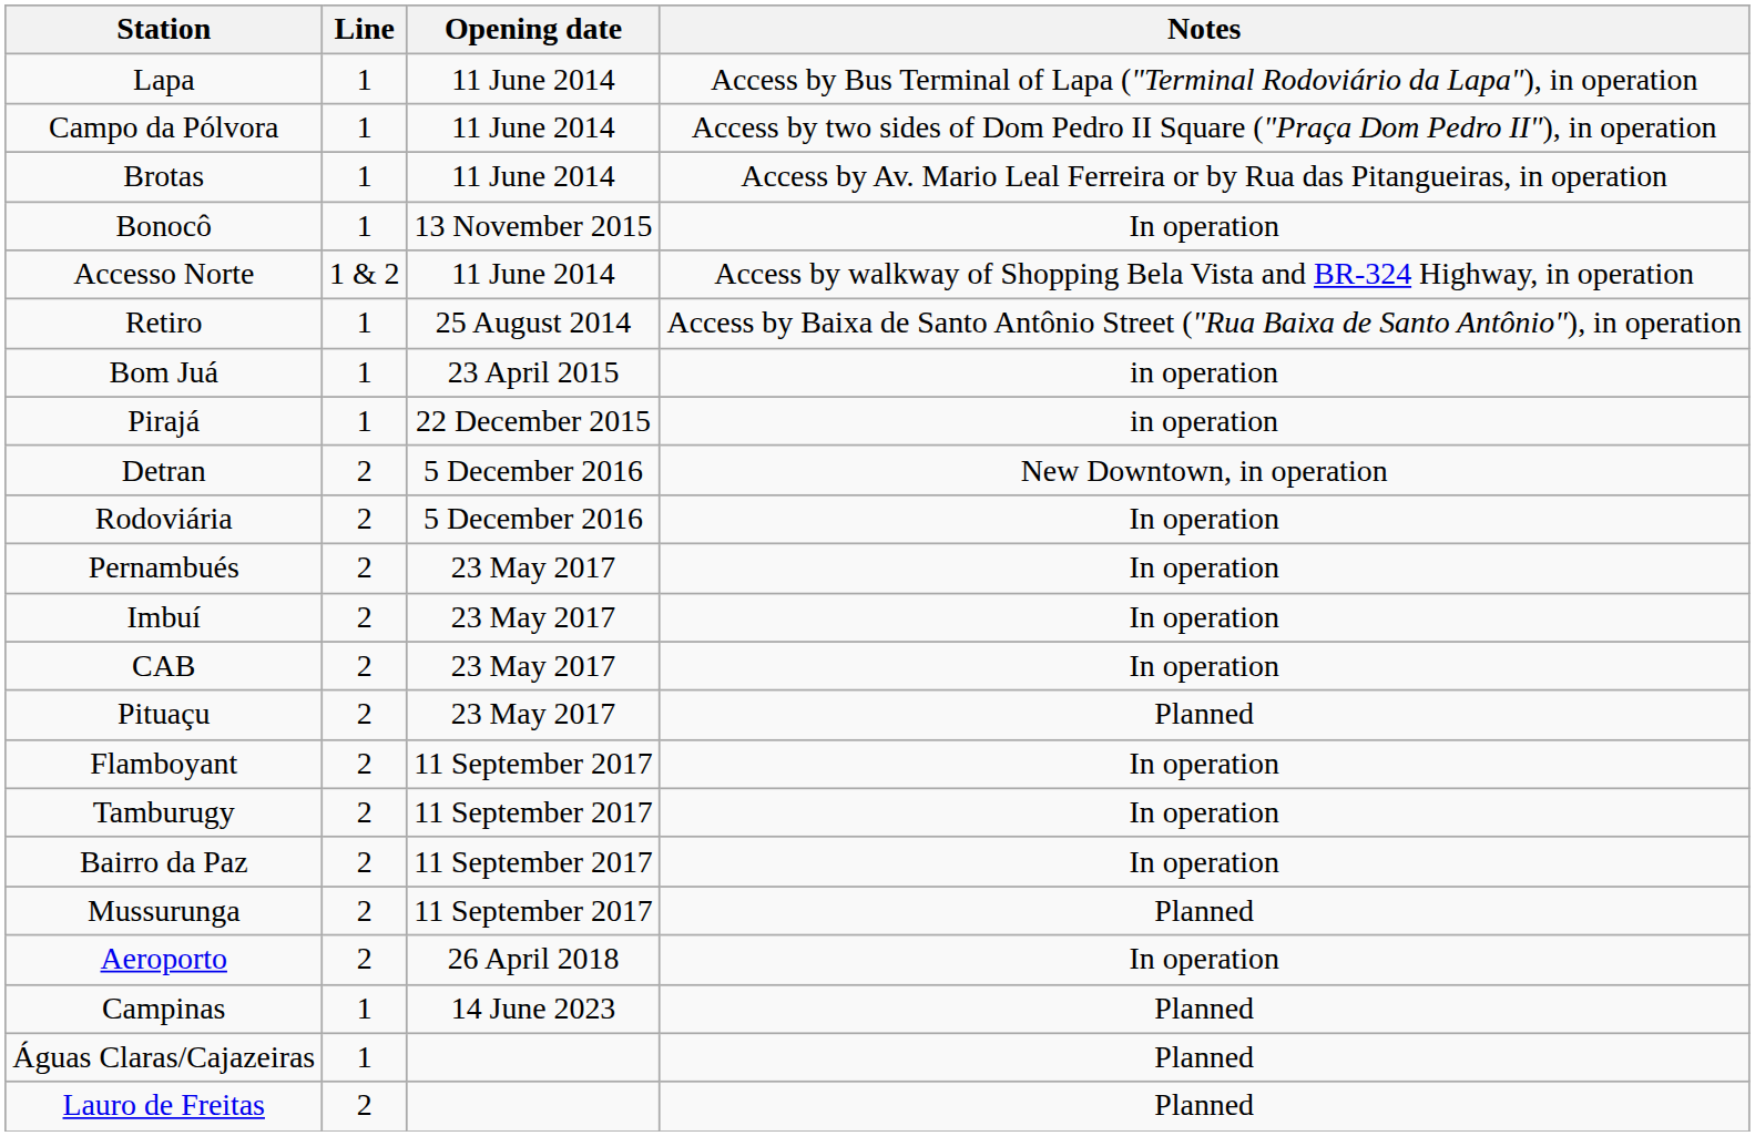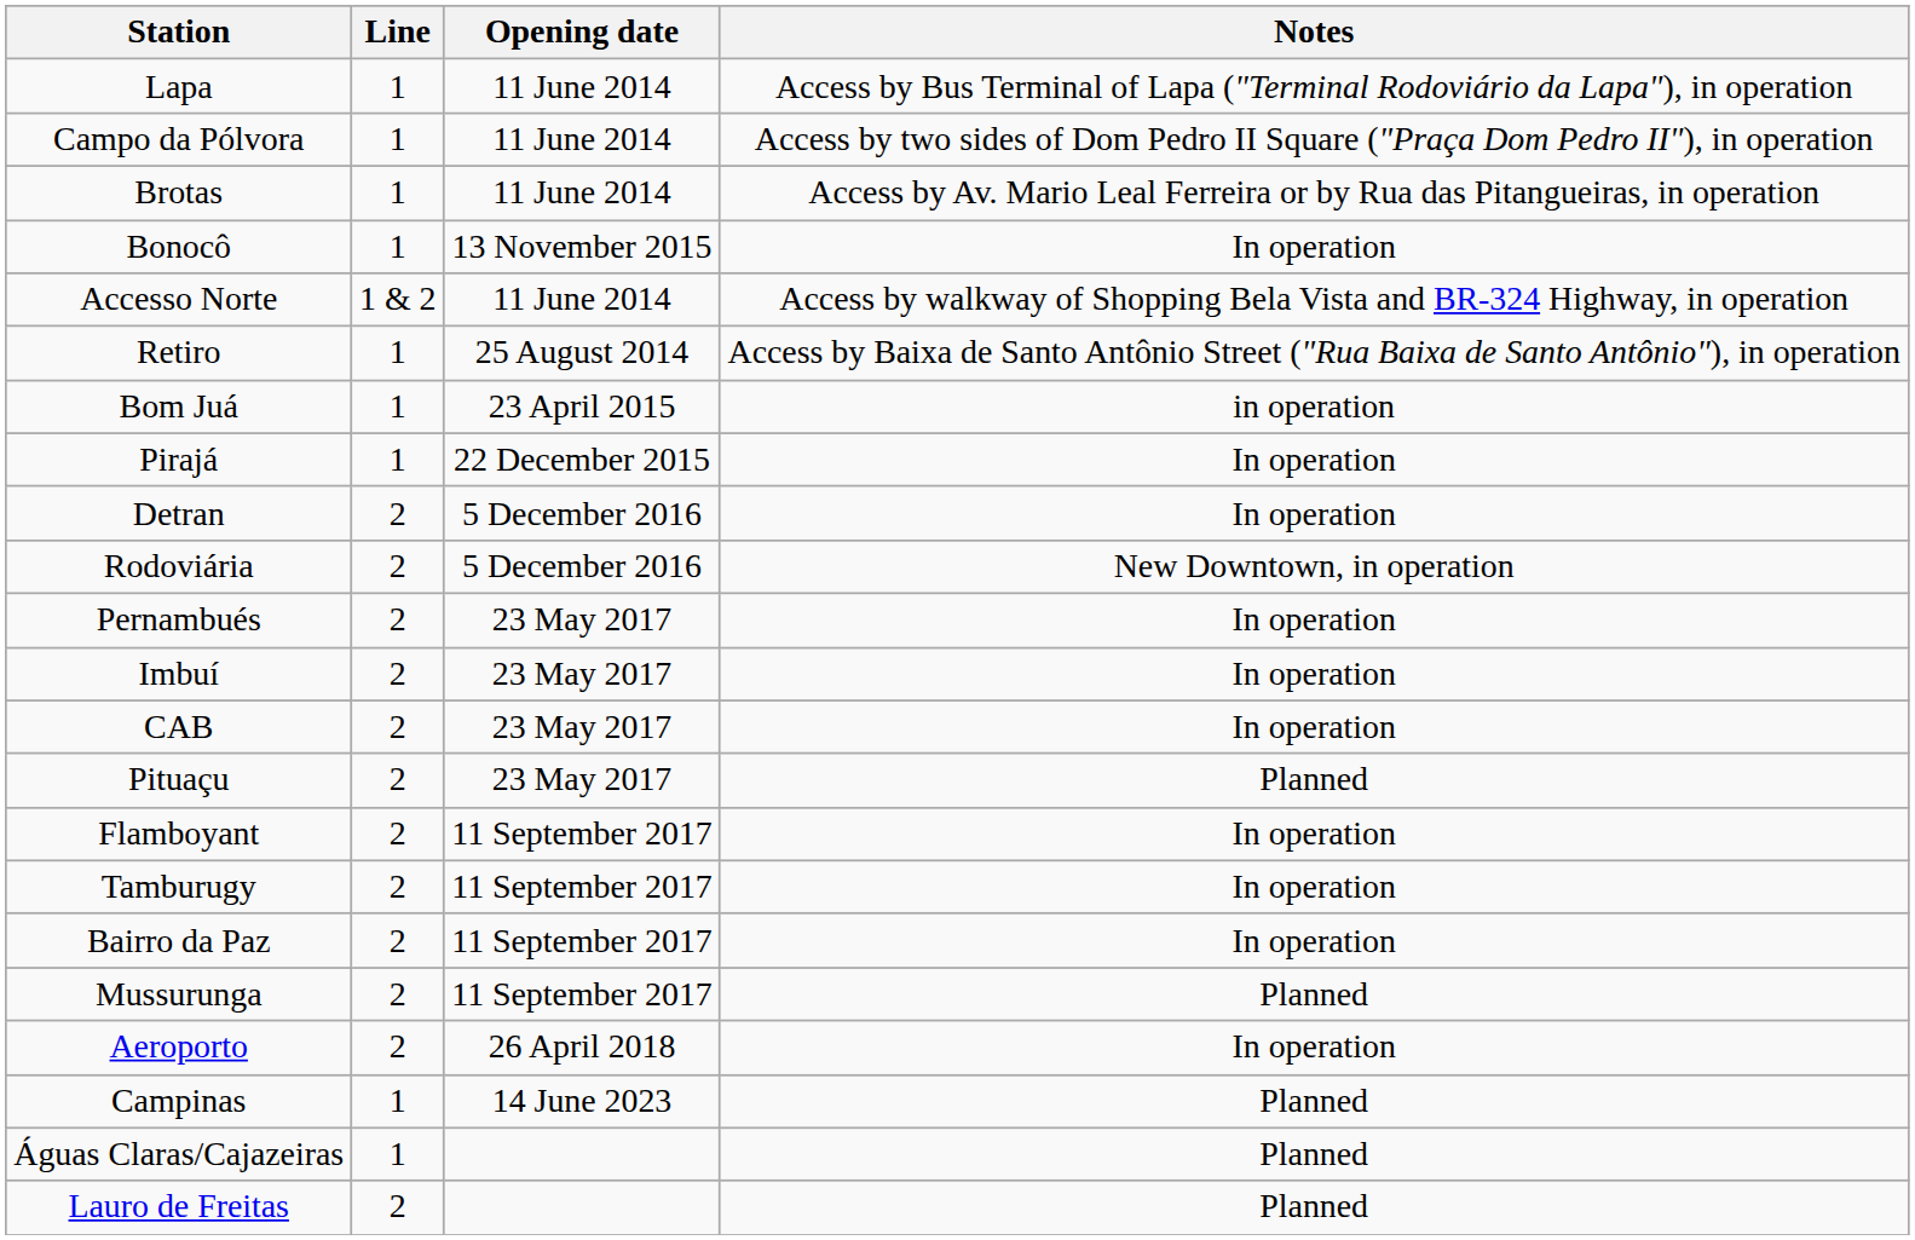Pirajá | Notes: in operation -> In operation
Detran | Notes: New Downtown, in operation -> In operation
Rodoviária | Notes: In operation -> New Downtown, in operation
